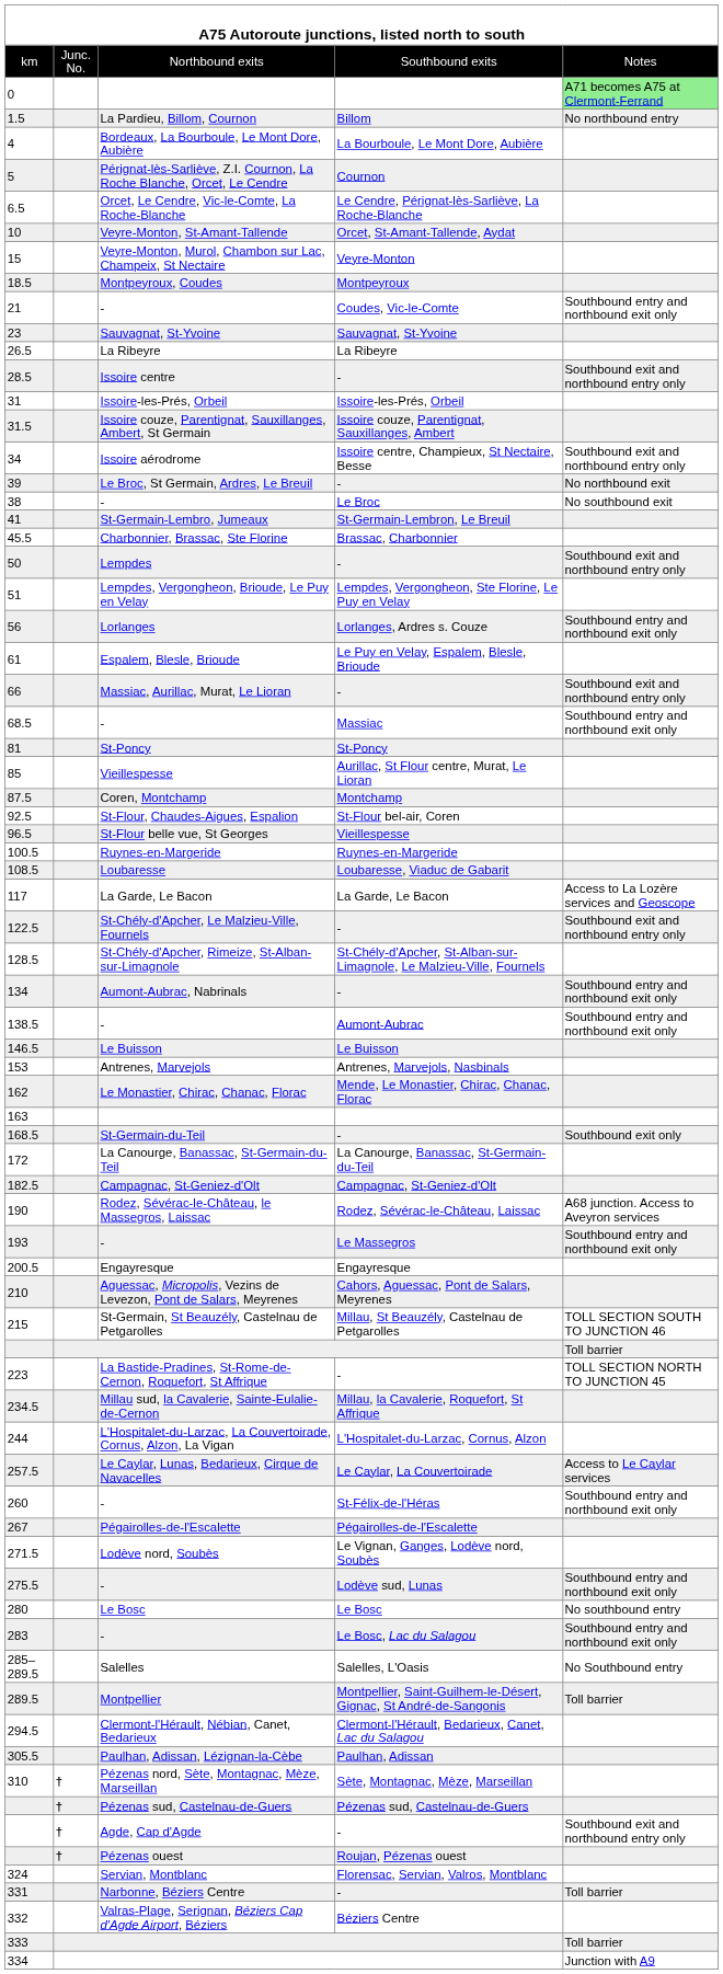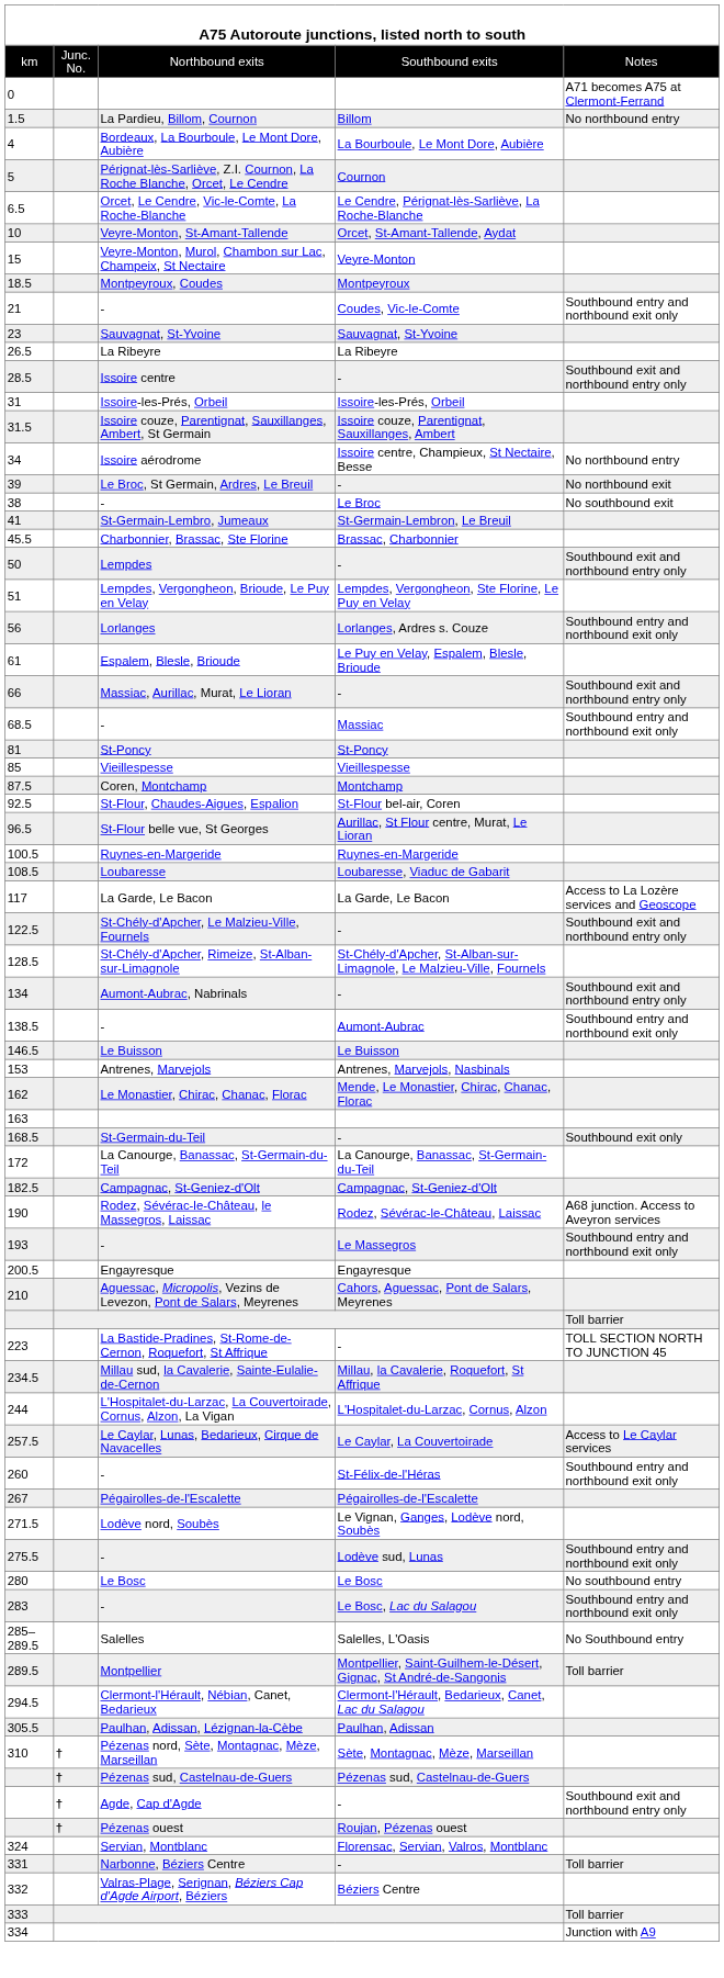0 | column 5: lightgreen background -> no background
34 | column 5: Southbound exit and northbound entry only -> No northbound entry
85 | column 4: Aurillac, St Flour centre, Murat, Le Lioran -> Vieillespesse
96.5 | column 4: Vieillespesse -> Aurillac, St Flour centre, Murat, Le Lioran
134 | column 5: Southbound entry and northbound exit only -> Southbound exit and northbound entry only
- row: 215 | St-Germain, St Beauzély, Castelnau de Petgarolles | Millau, St Beauzély, Castelnau de Petgarolles | TOLL SECTION SOUTH TO JUNCTION 46
